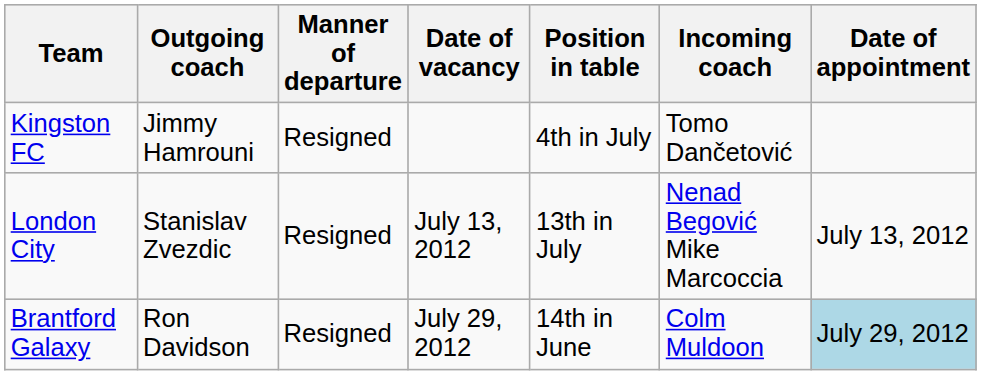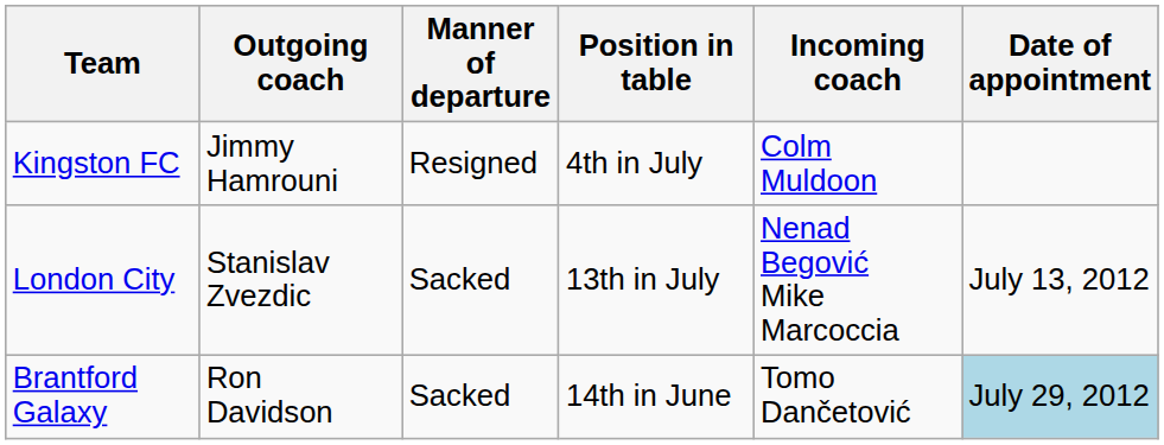- column: Date of vacancy | July 13, 2012 | July 29, 2012
Kingston FC | Incoming coach: Tomo Dančetović -> Colm Muldoon
London City | Manner of departure: Resigned -> Sacked
Brantford Galaxy | Manner of departure: Resigned -> Sacked
Brantford Galaxy | Incoming coach: Colm Muldoon -> Tomo Dančetović
